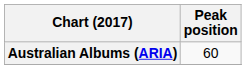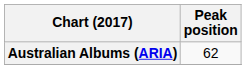Australian Albums (ARIA) | Peak position: 60 -> 62
